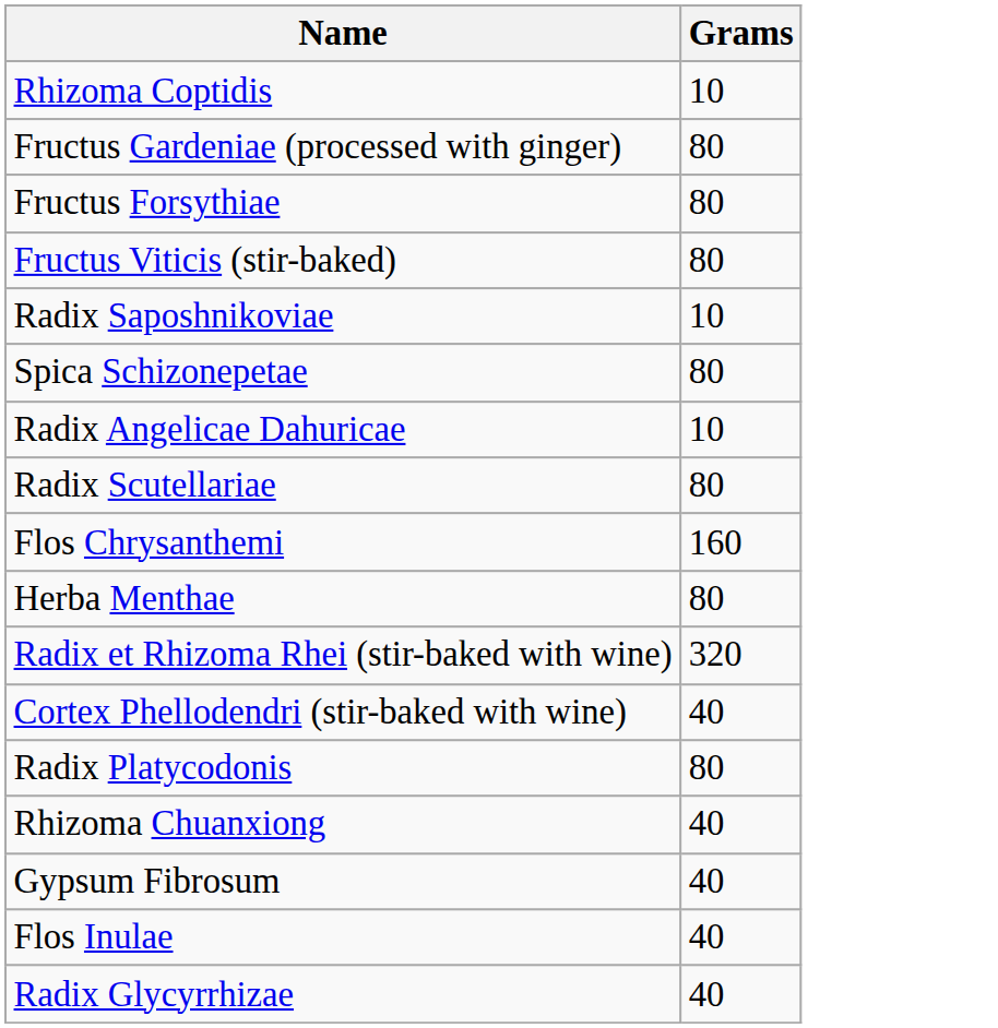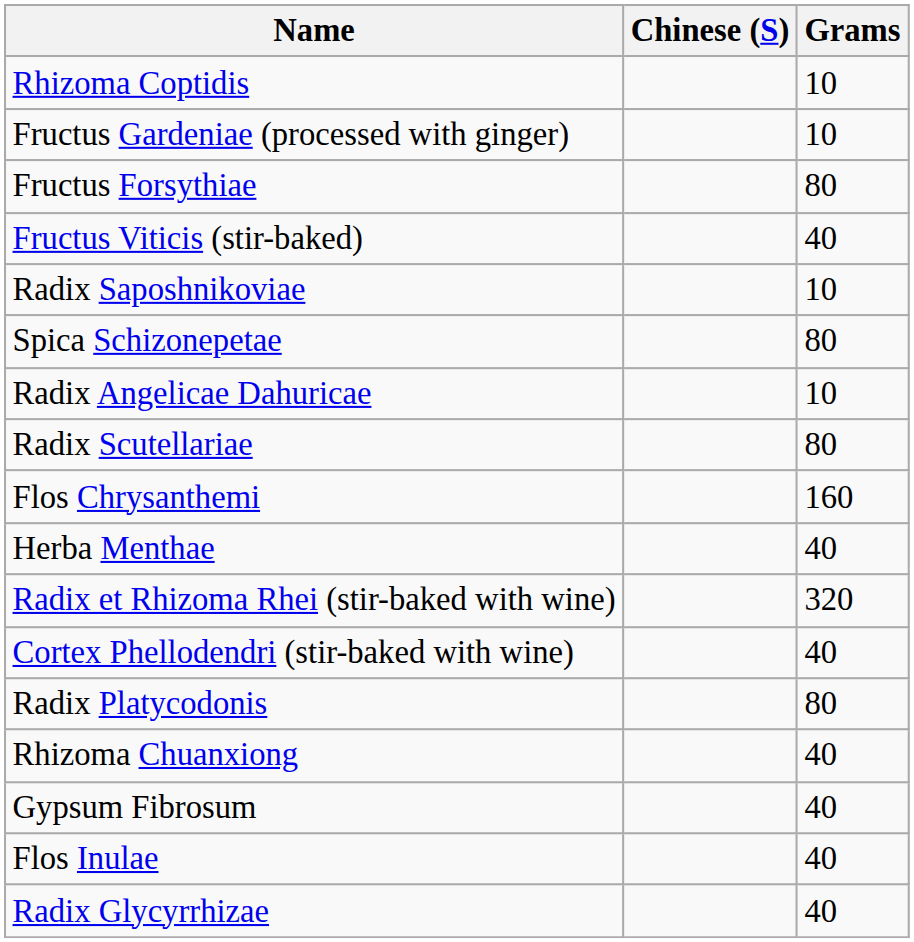+ column: Chinese (S)
Fructus Gardeniae (processed with ginger) | Grams: 80 -> 10
Fructus Viticis (stir-baked) | Grams: 80 -> 40
Herba Menthae | Grams: 80 -> 40
